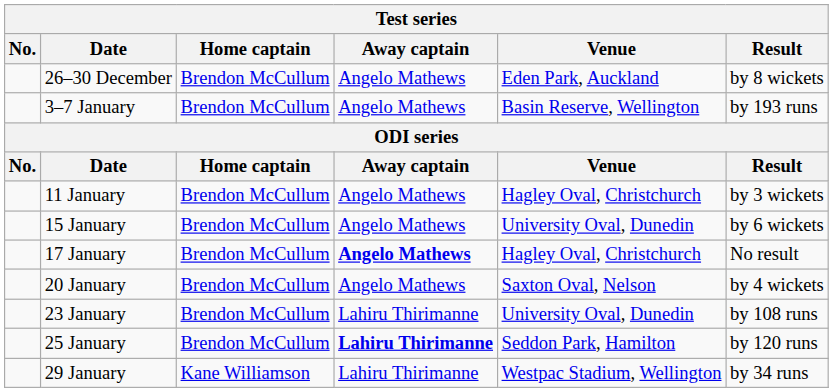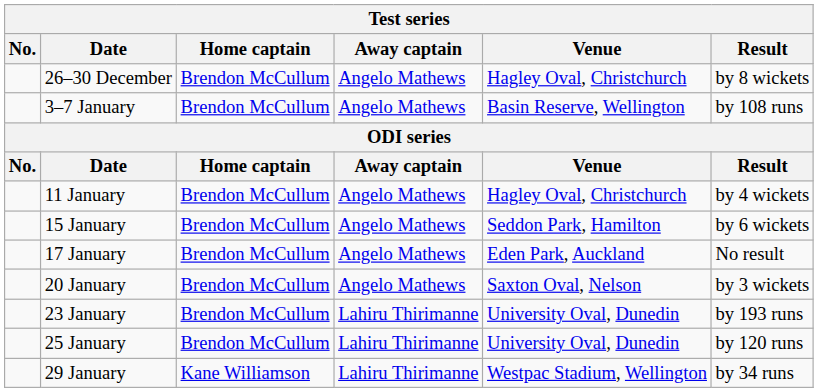26–30 December | Venue: Eden Park, Auckland -> Hagley Oval, Christchurch
3–7 January | Result: by 193 runs -> by 108 runs
11 January | Result: by 3 wickets -> by 4 wickets
15 January | Venue: University Oval, Dunedin -> Seddon Park, Hamilton
17 January | Away captain: bold -> normal
17 January | Venue: Hagley Oval, Christchurch -> Eden Park, Auckland
20 January | Result: by 4 wickets -> by 3 wickets
23 January | Result: by 108 runs -> by 193 runs
25 January | Away captain: bold -> normal
25 January | Venue: Seddon Park, Hamilton -> University Oval, Dunedin
